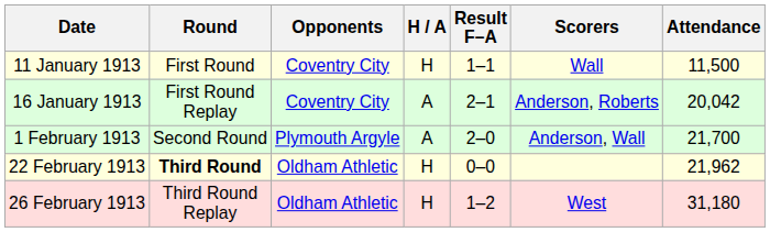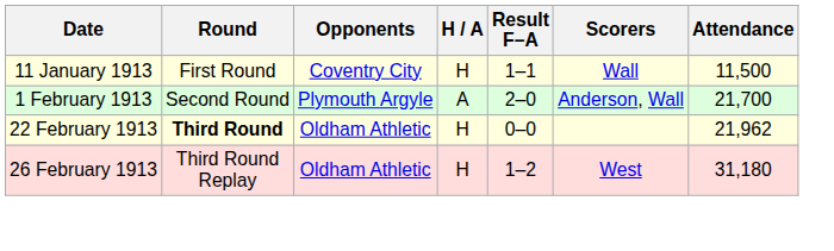- row: 16 January 1913 | First Round Replay | Coventry City | A | 2–1 | Anderson, Roberts | 20,042
